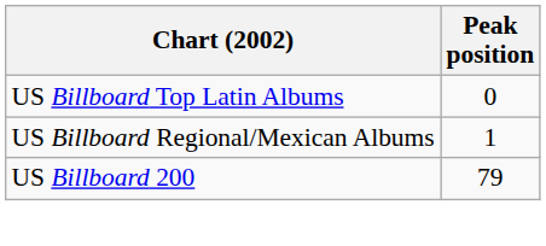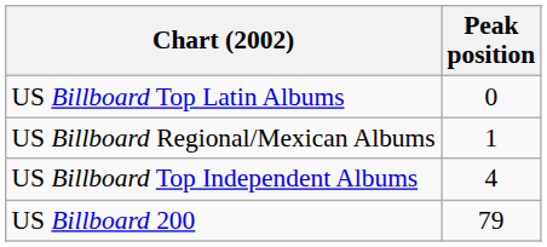+ row: US Billboard Top Independent Albums | 4
